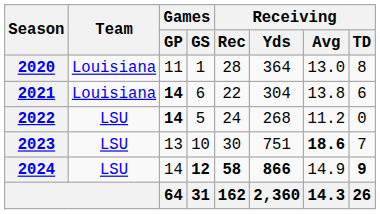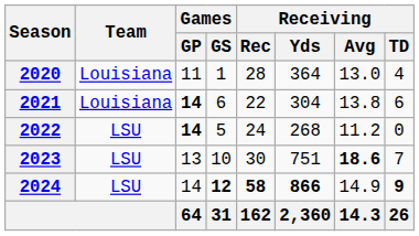2020 | Receiving / TD: 8 -> 4
